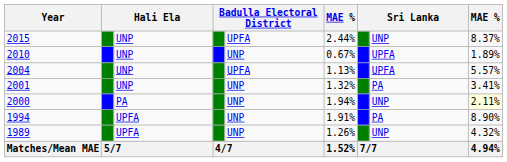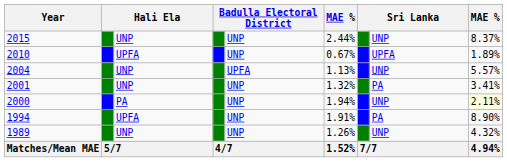2015 | column 5: UPFA -> UNP
2010 | column 3: UNP -> UPFA
2004 | column 8: UPFA -> UNP
1989 | column 3: UPFA -> UNP
